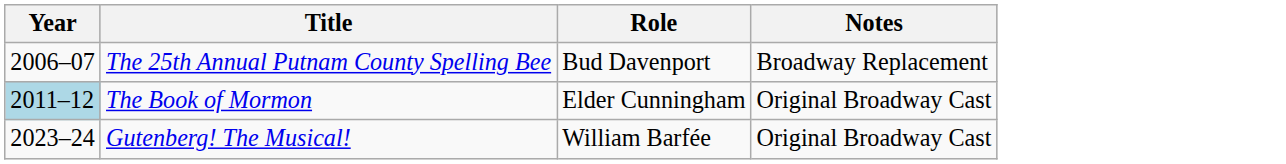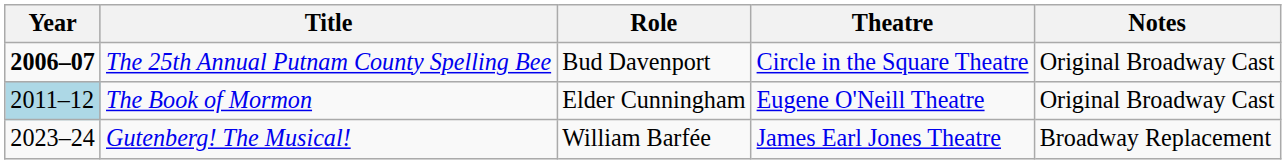+ column: Theatre | Circle in the Square Theatre | Eugene O'Neill Theatre | James Earl Jones Theatre
The 25th Annual Putnam County Spelling Bee | Year: normal -> bold
The 25th Annual Putnam County Spelling Bee | Notes: Broadway Replacement -> Original Broadway Cast
Gutenberg! The Musical! | Notes: Original Broadway Cast -> Broadway Replacement
